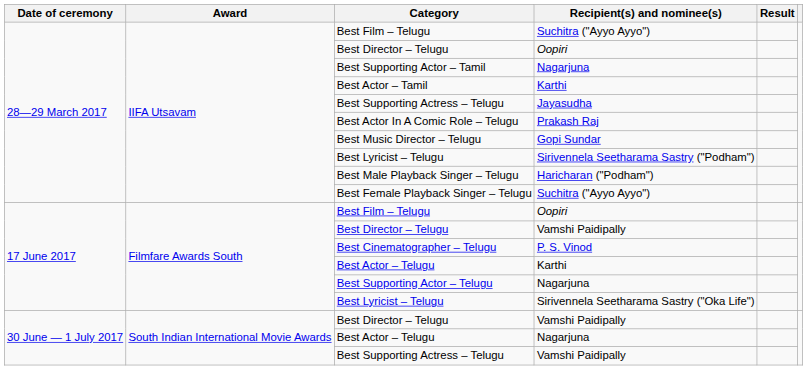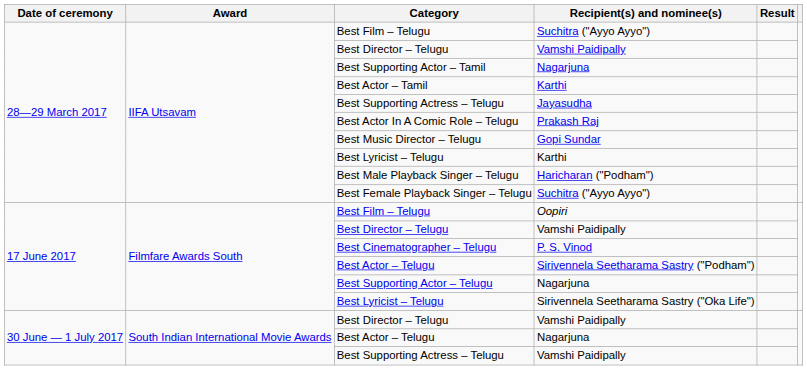28—29 March 2017 / Best Director – Telugu | Recipient(s) and nominee(s): Oopiri -> Vamshi Paidipally
28—29 March 2017 / Best Lyricist – Telugu | Recipient(s) and nominee(s): Sirivennela Seetharama Sastry ("Podham") -> Karthi
17 June 2017 / Best Actor – Telugu | Recipient(s) and nominee(s): Karthi -> Sirivennela Seetharama Sastry ("Podham")
